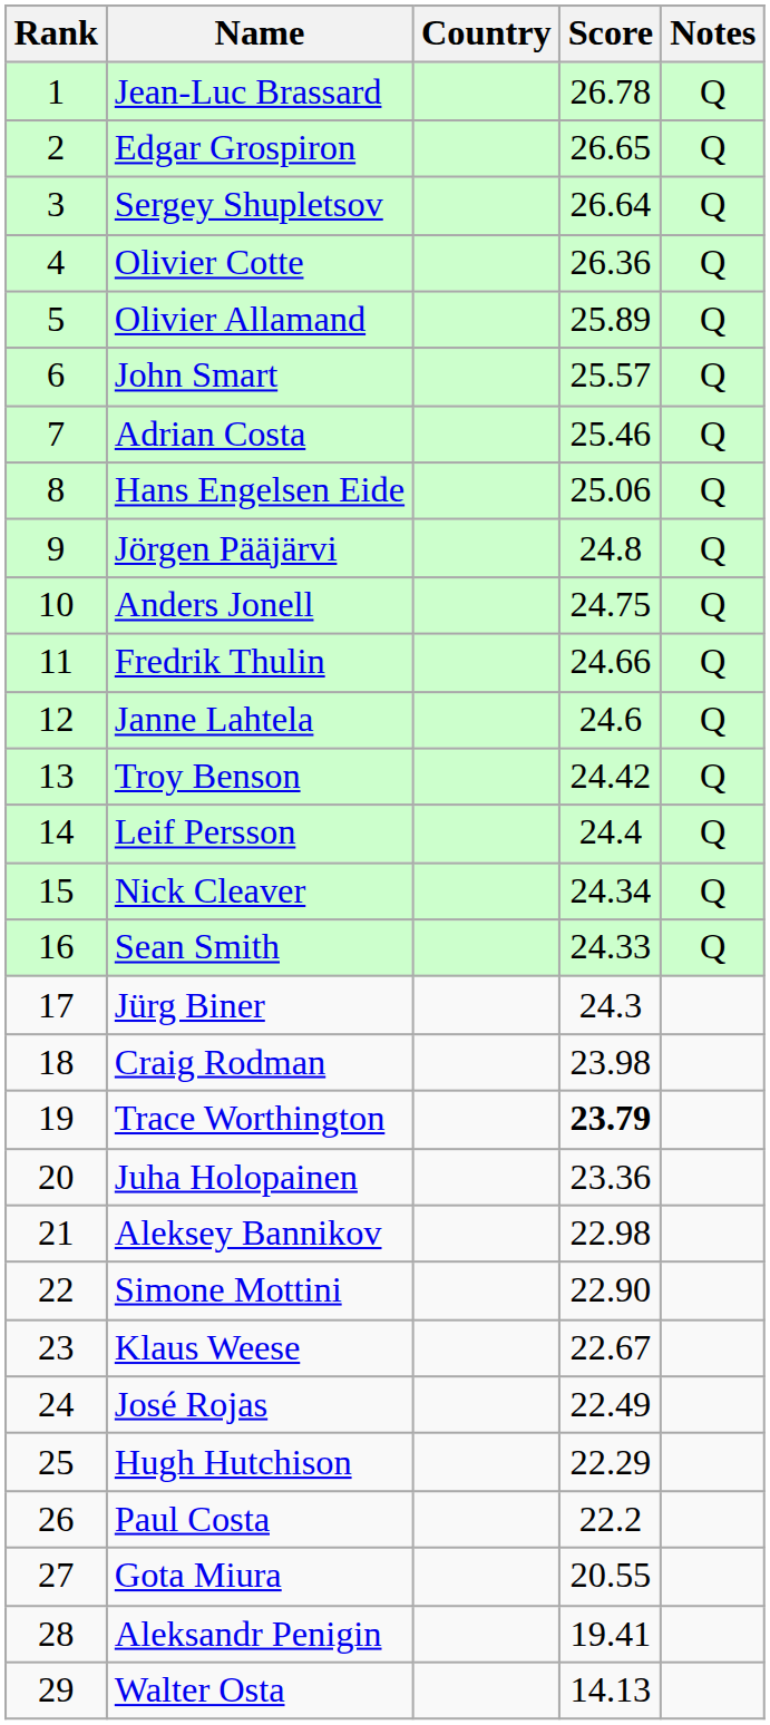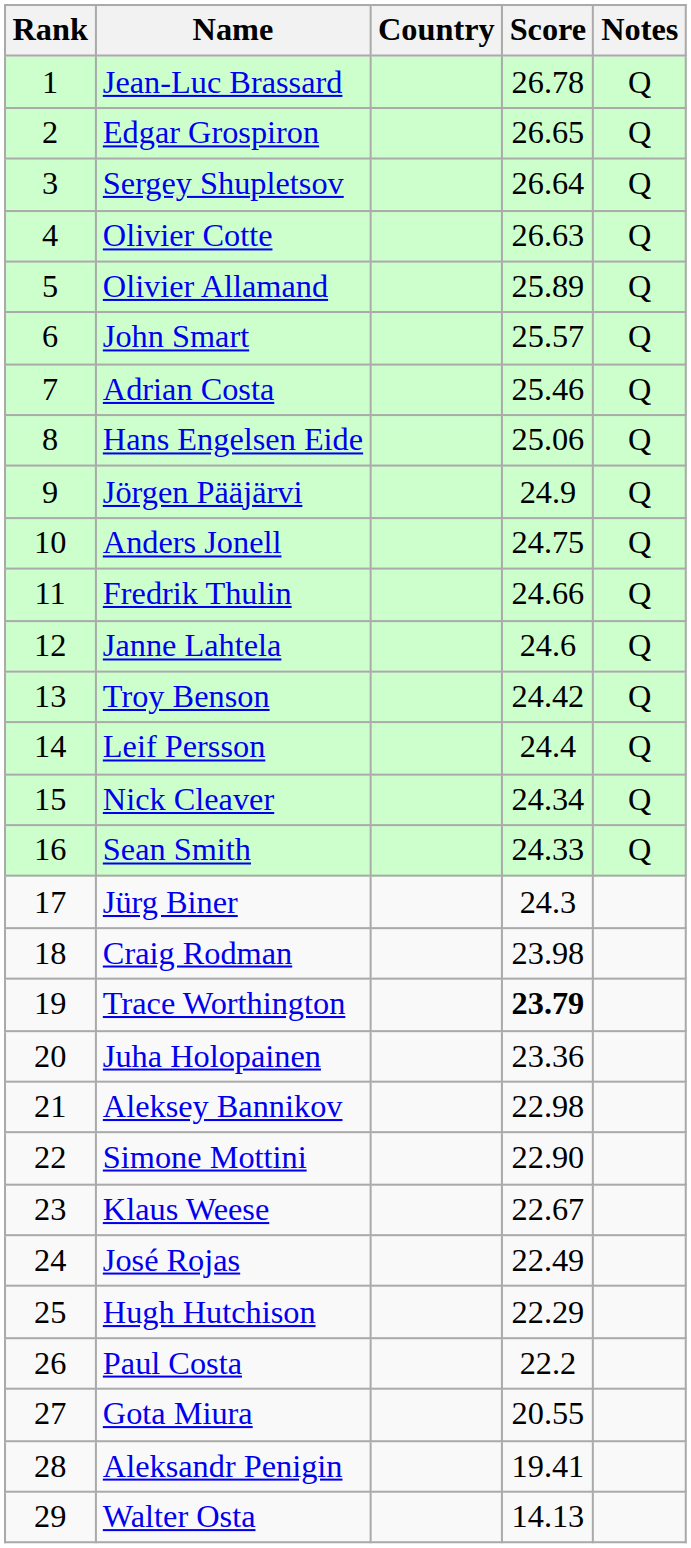Olivier Cotte | Score: 26.36 -> 26.63
Jörgen Pääjärvi | Score: 24.8 -> 24.9
